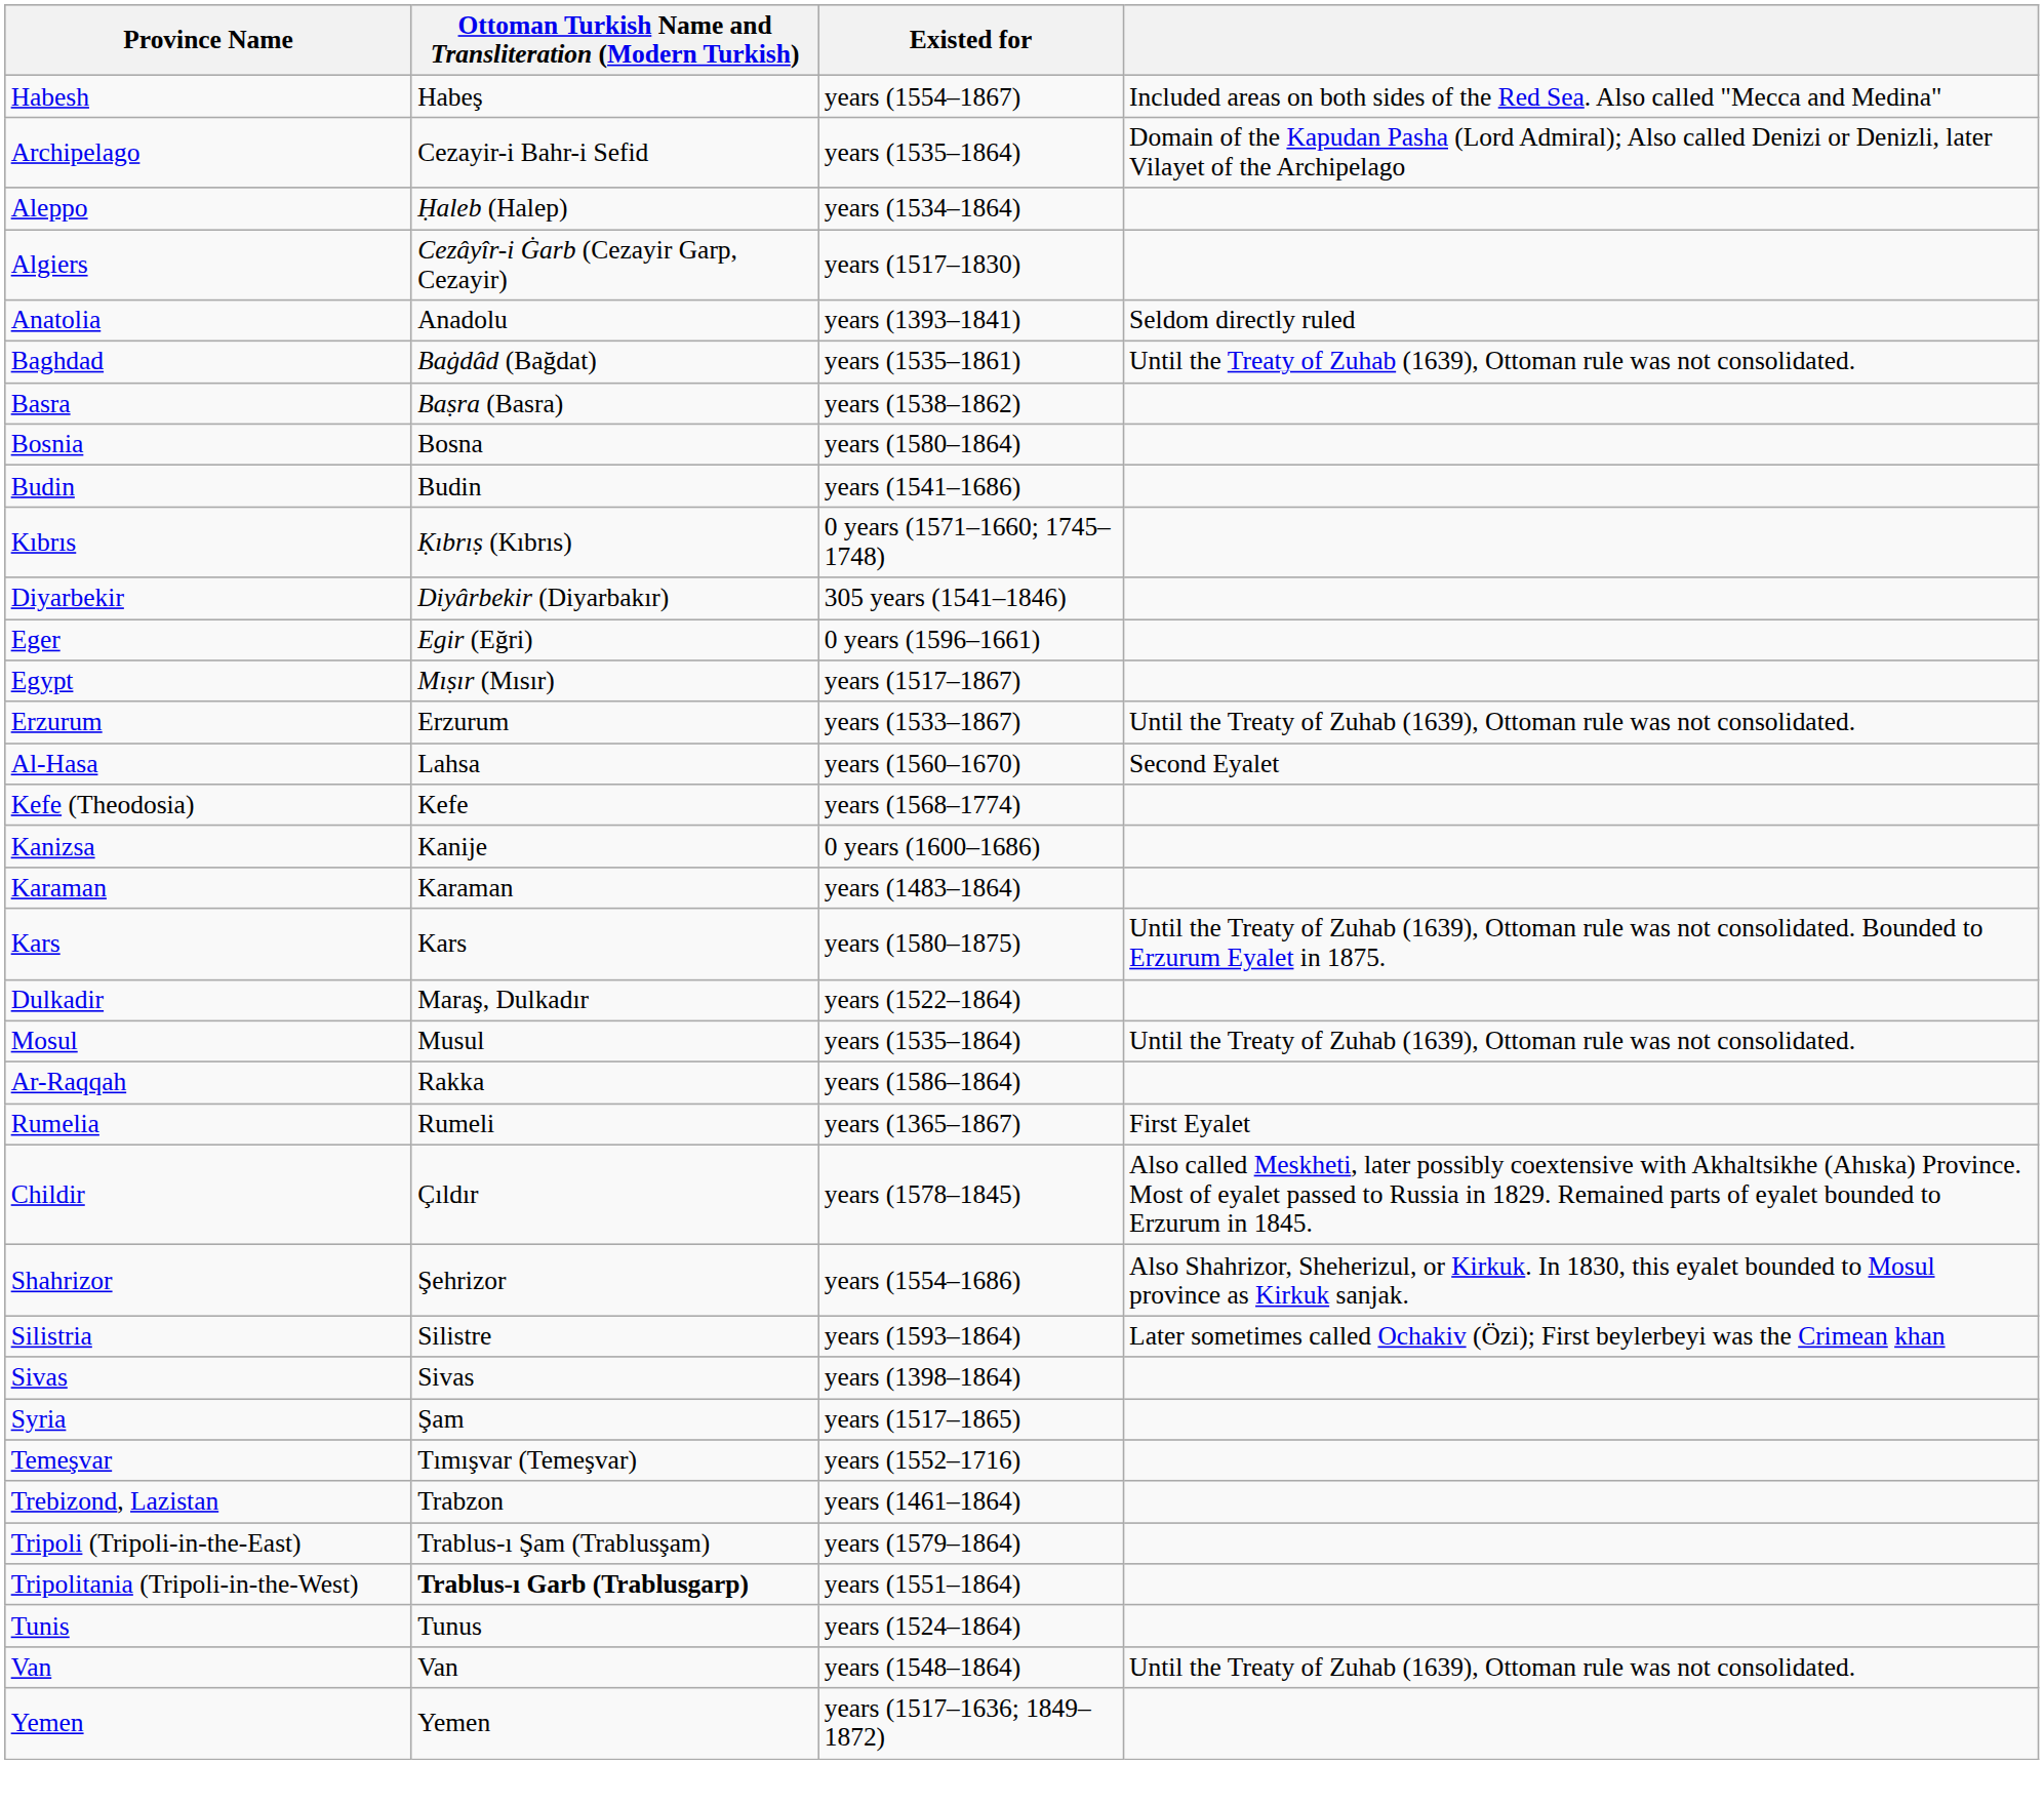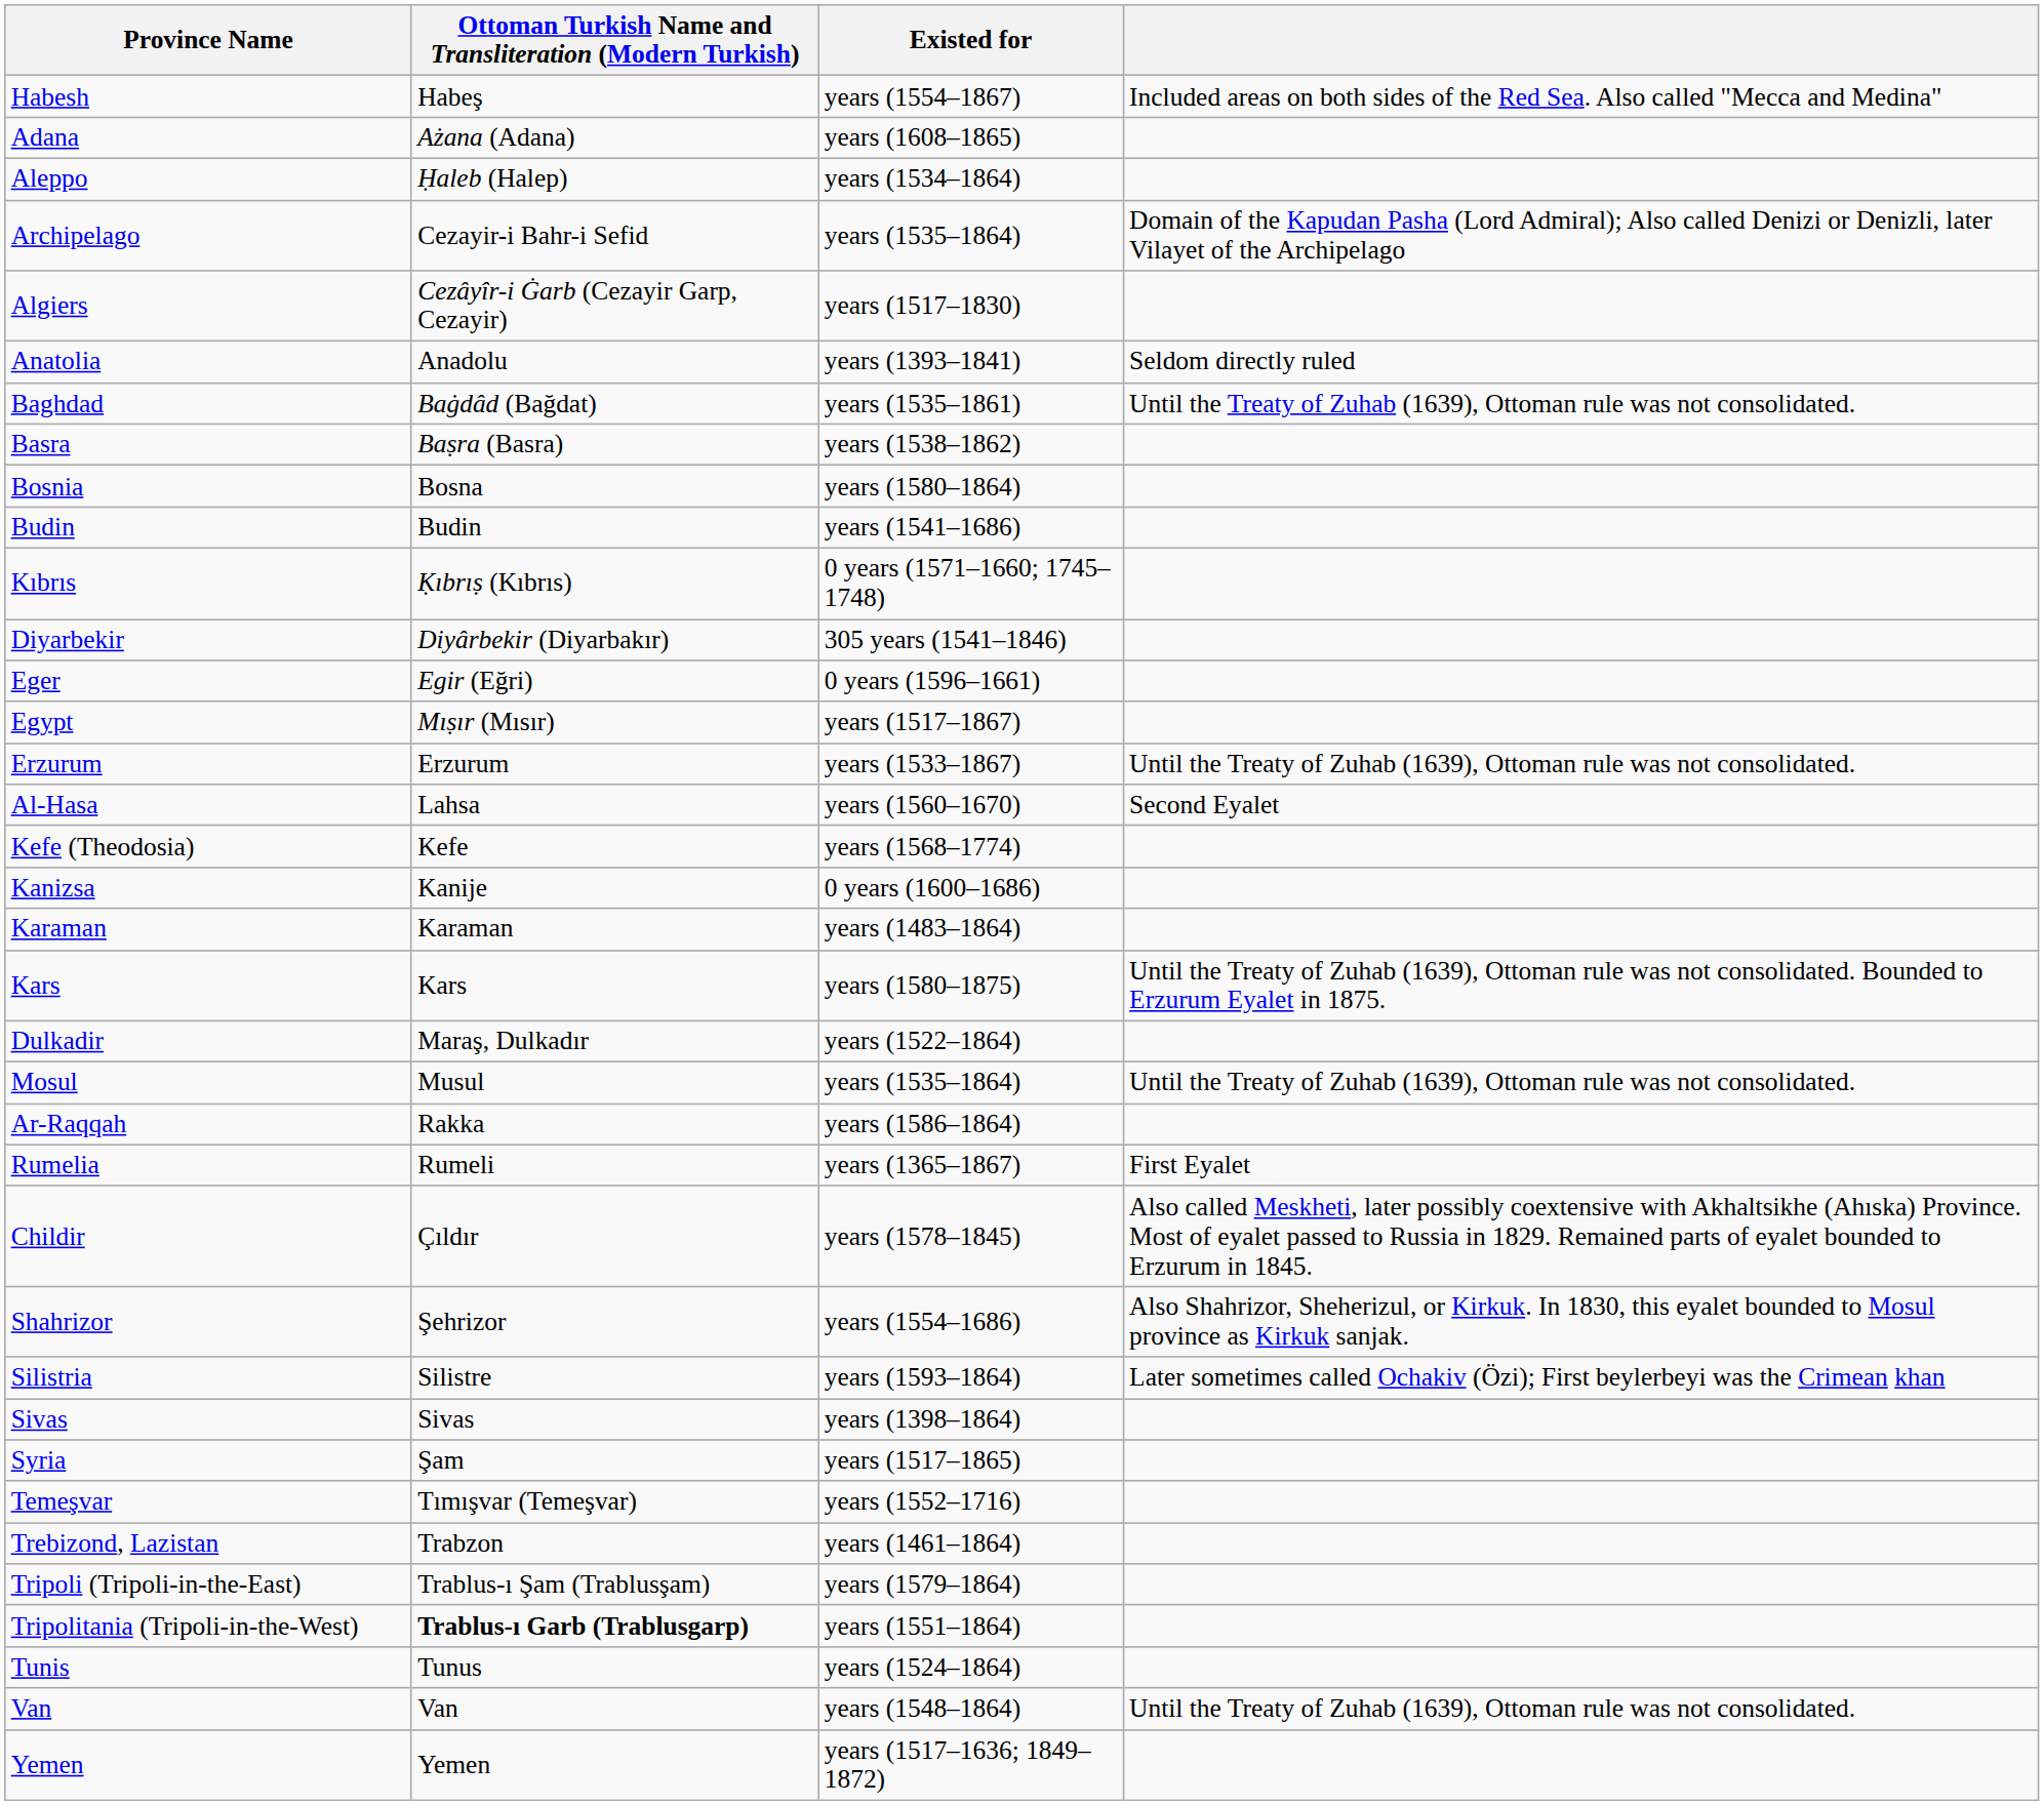+ row: Adana | Ażana (Adana) | years (1608–1865)
rows swapped: Archipelago <-> Aleppo
